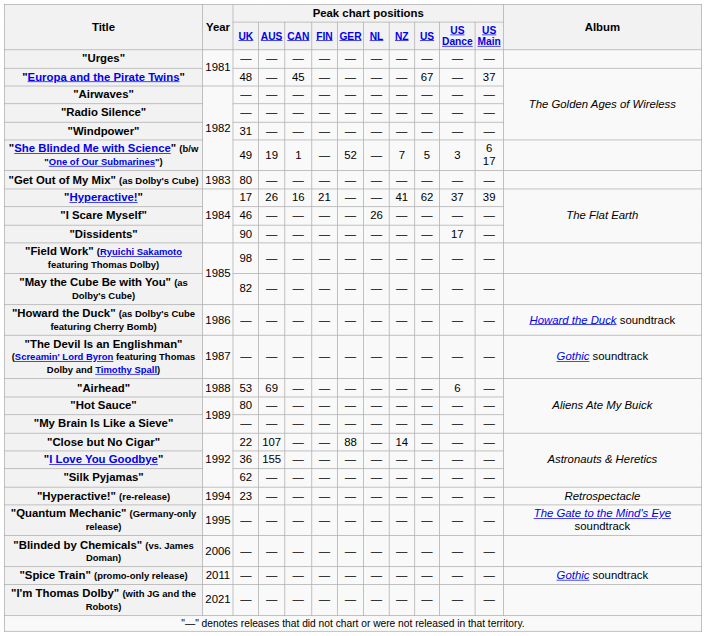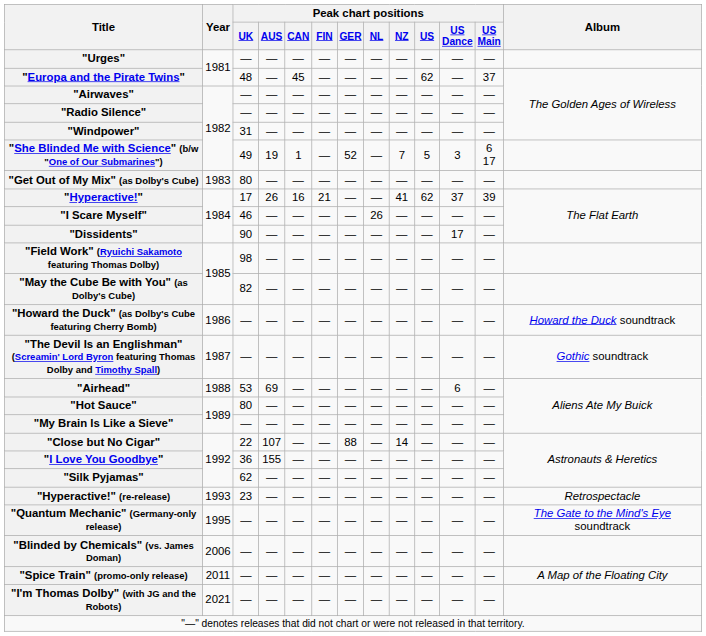"Europa and the Pirate Twins" | Peak chart positions / US: 67 -> 62
"Hyperactive!" (re-release) | Year: 1994 -> 1993
"Spice Train" (promo-only release) | Album: Gothic soundtrack -> A Map of the Floating City
